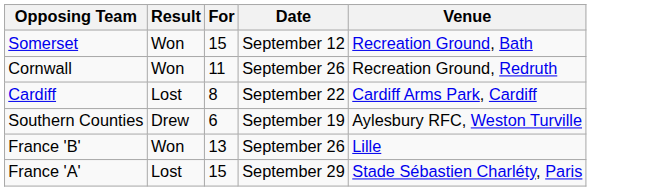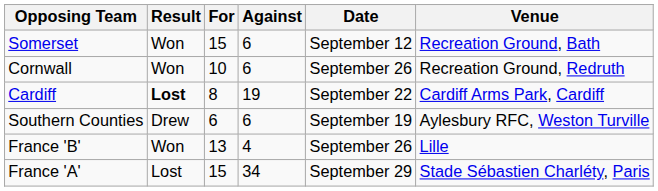+ column: Against | 6 | 6 | 19 | 6 | 4 | 34
Cornwall | For: 11 -> 10
Cardiff | Result: normal -> bold
